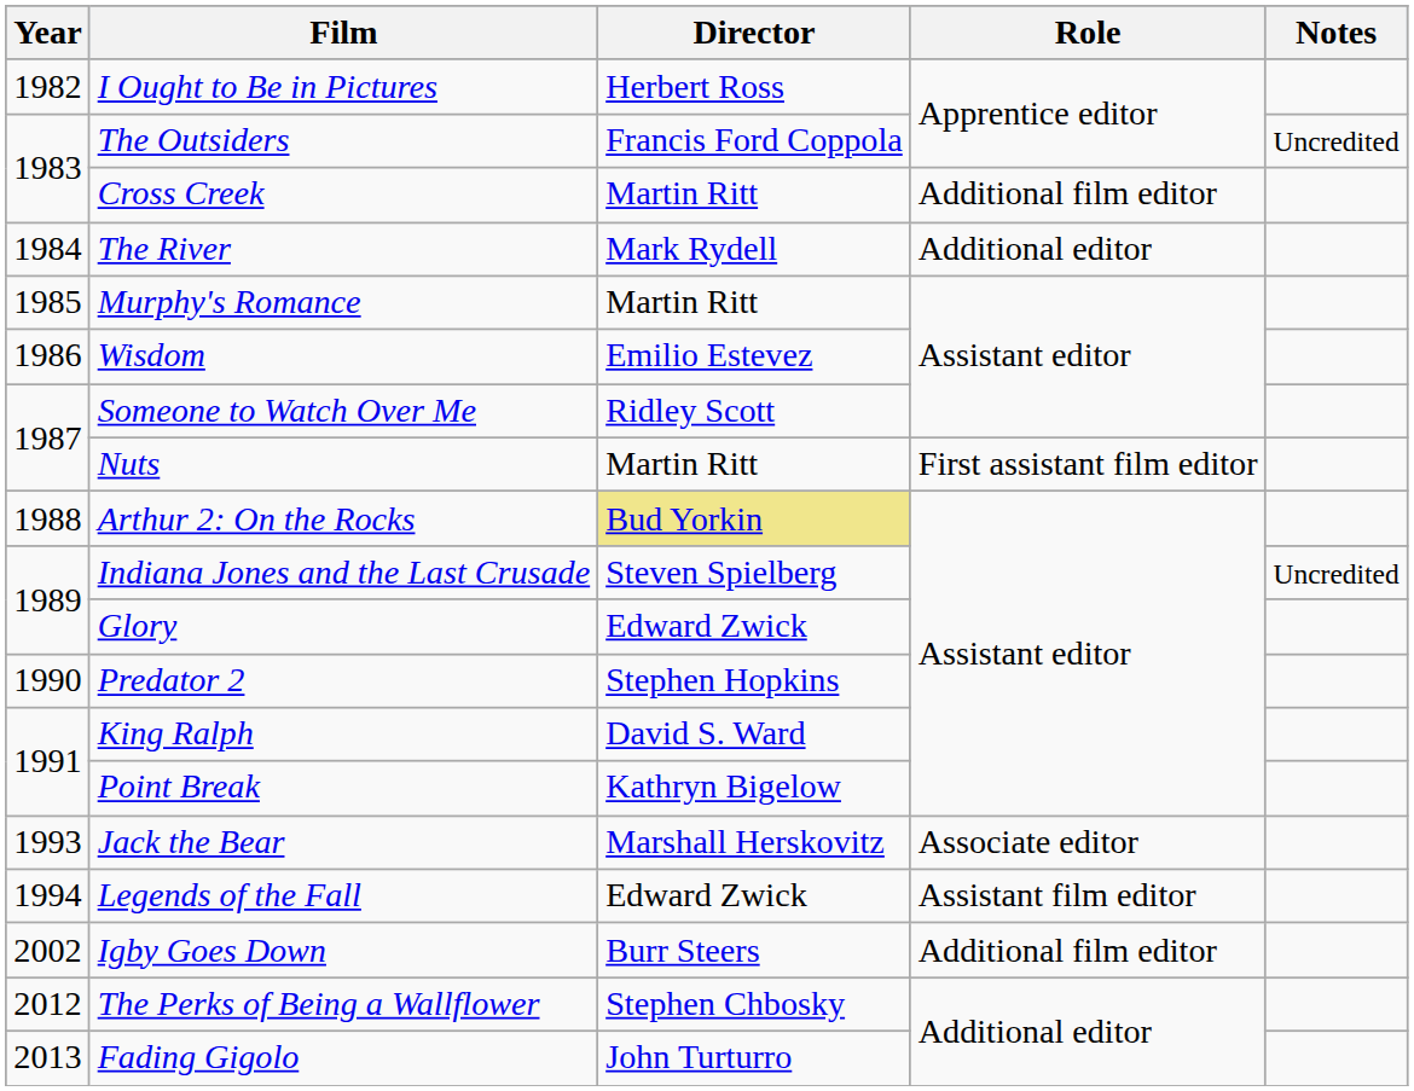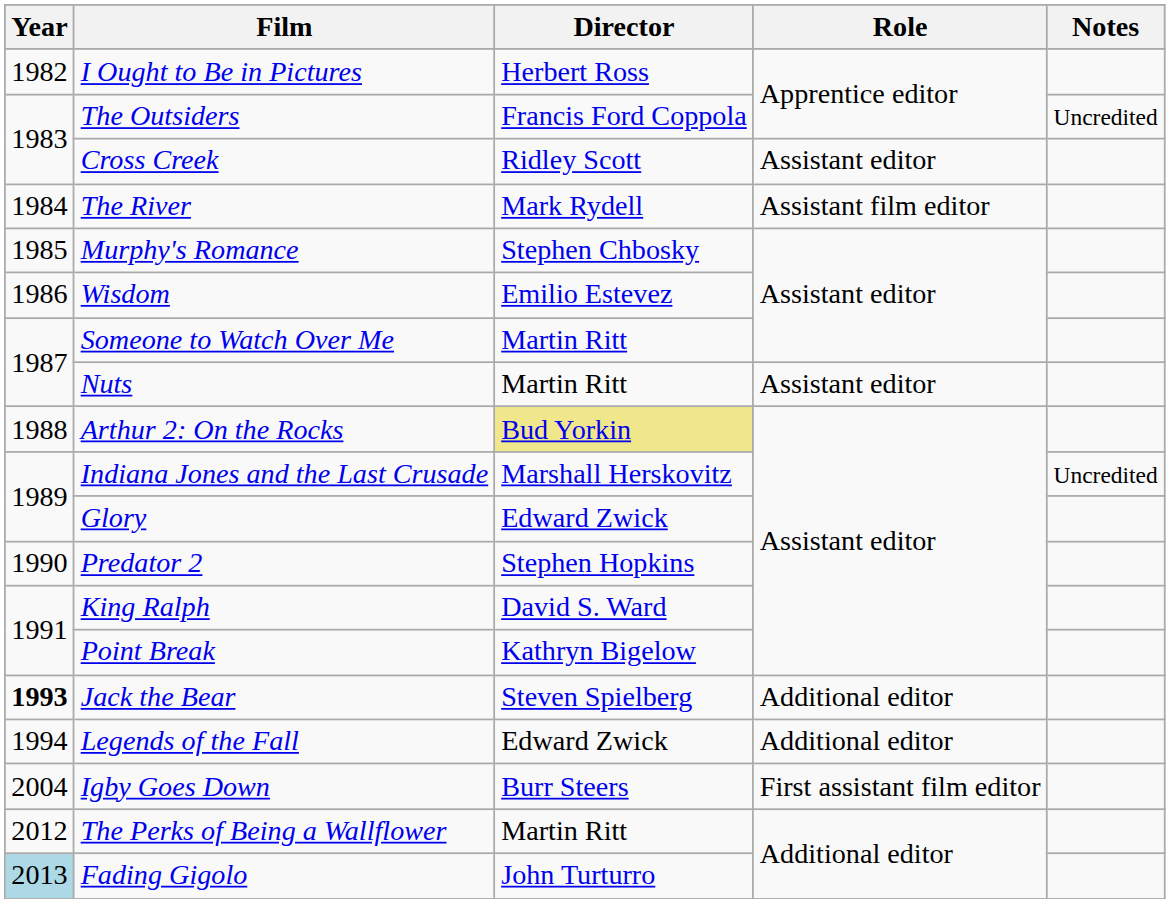Cross Creek | Director: Martin Ritt -> Ridley Scott
Cross Creek | Role: Additional film editor -> Assistant editor
The River | Role: Additional editor -> Assistant film editor
Murphy's Romance | Director: Martin Ritt -> Stephen Chbosky
Someone to Watch Over Me | Director: Ridley Scott -> Martin Ritt
Nuts | Role: First assistant film editor -> Assistant editor
Indiana Jones and the Last Crusade | Director: Steven Spielberg -> Marshall Herskovitz
Jack the Bear | Year: normal -> bold
Jack the Bear | Director: Marshall Herskovitz -> Steven Spielberg
Jack the Bear | Role: Associate editor -> Additional editor
Legends of the Fall | Role: Assistant film editor -> Additional editor
Igby Goes Down | Year: 2002 -> 2004
Igby Goes Down | Role: Additional film editor -> First assistant film editor
The Perks of Being a Wallflower | Director: Stephen Chbosky -> Martin Ritt
Fading Gigolo | Year: no background -> lightblue background
